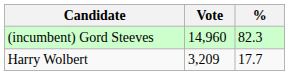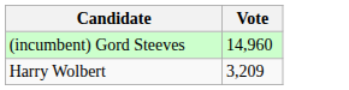- column: % | 82.3 | 17.7
